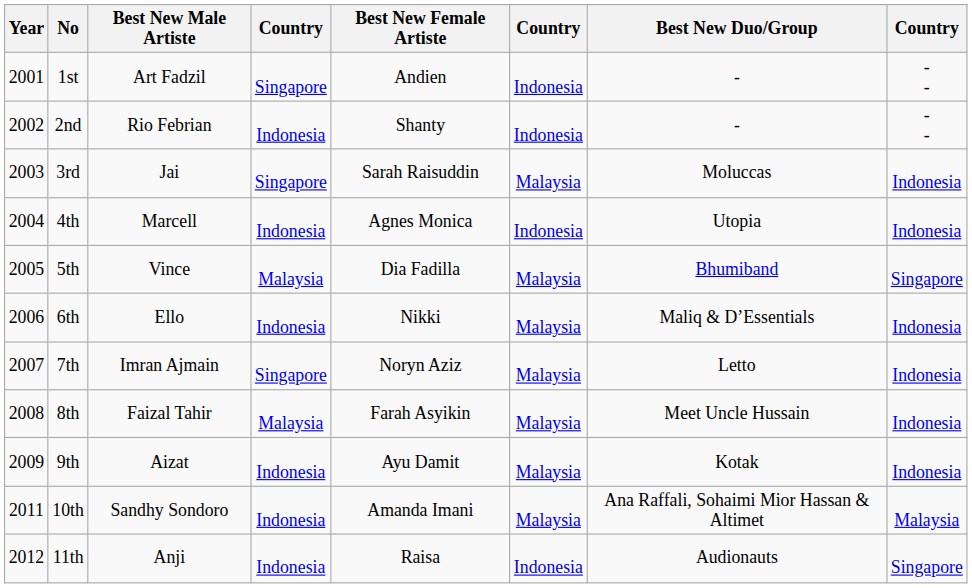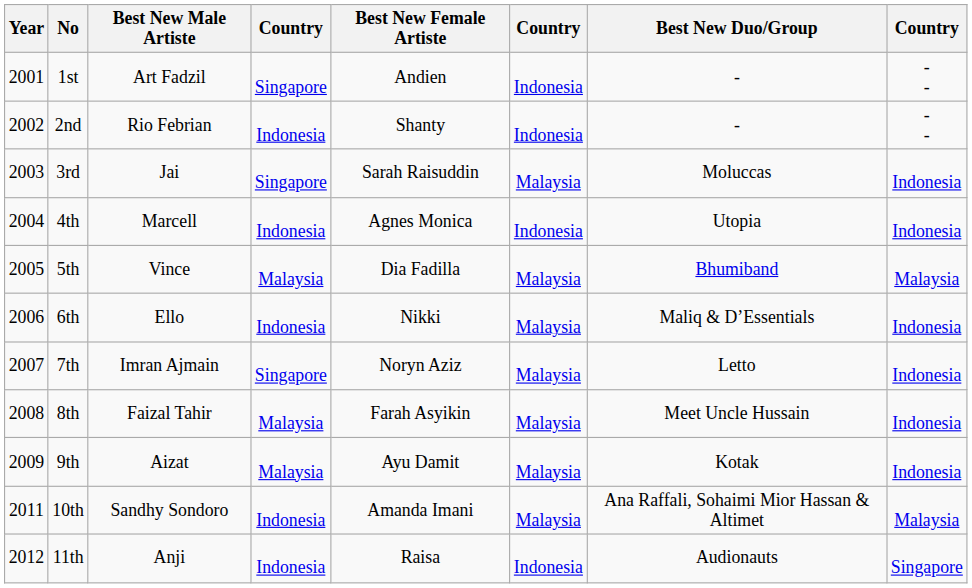5th | column 8: Singapore -> Malaysia
9th | column 4: Indonesia -> Malaysia
